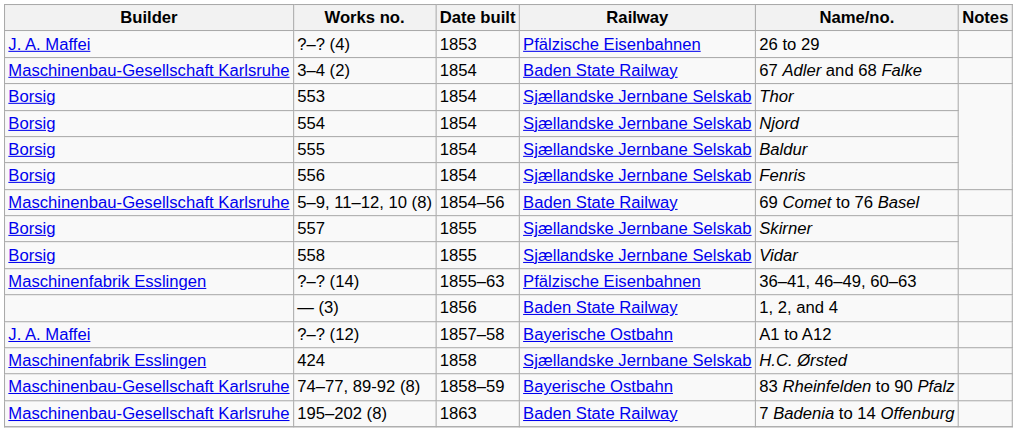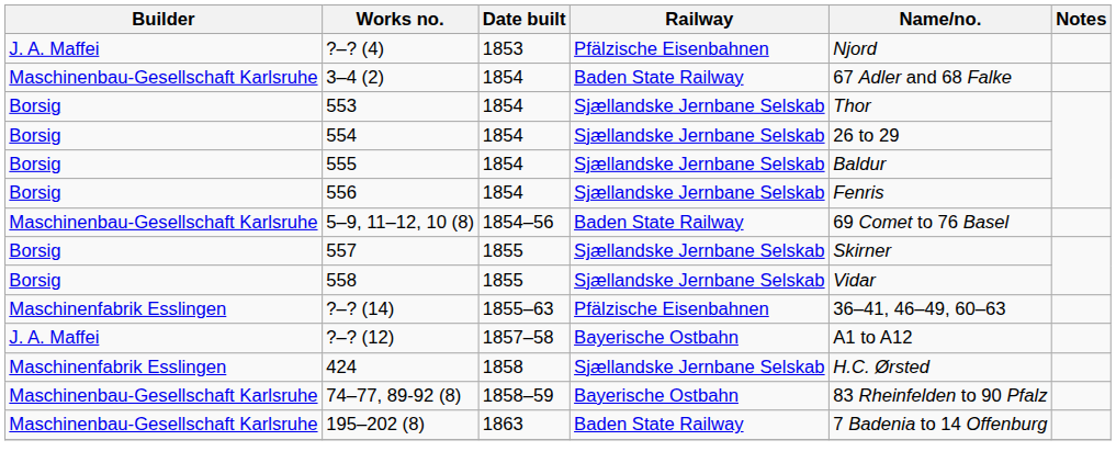?–? (4) | Name/no.: 26 to 29 -> Njord
554 | Name/no.: Njord -> 26 to 29
- row: — (3) | 1856 | Baden State Railway | 1, 2, and 4
